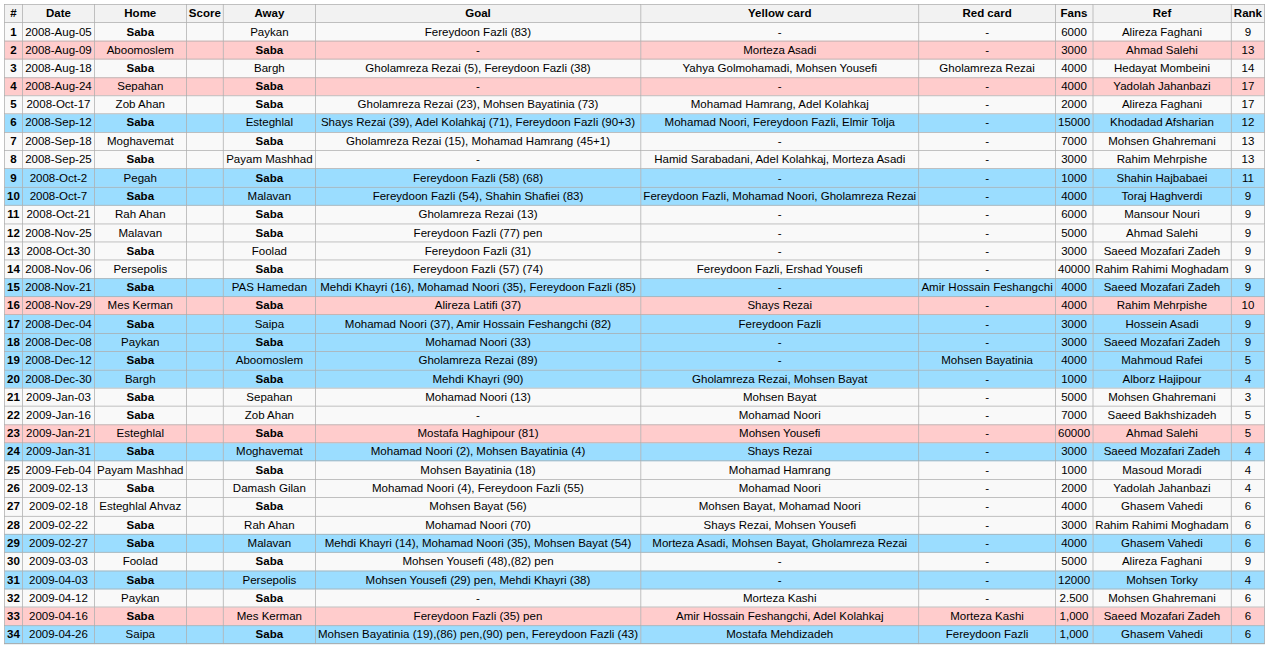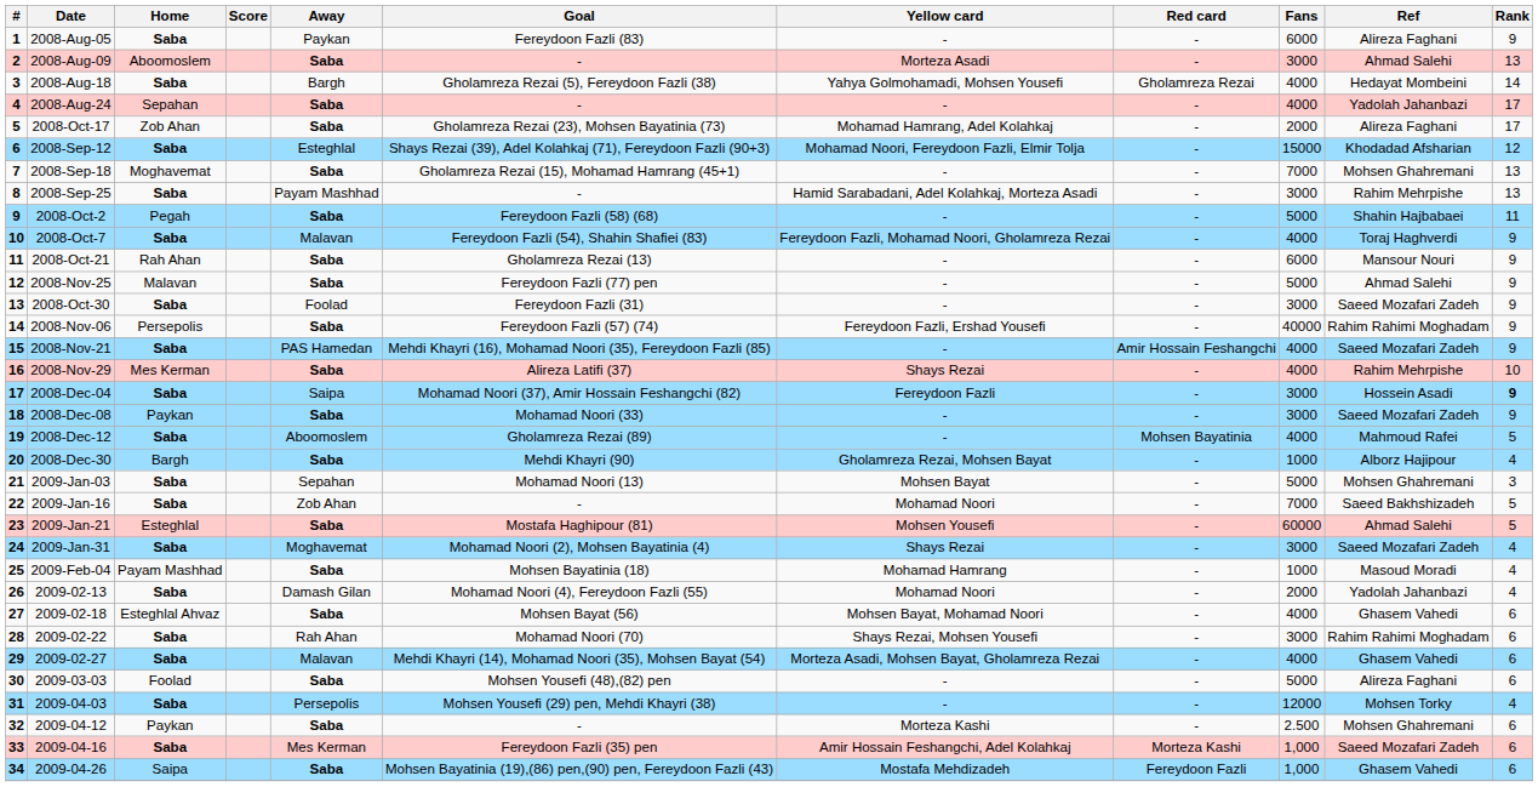2008-Oct-2 | Fans: 1000 -> 5000
2008-Dec-04 | Rank: normal -> bold
2009-03-03 | Rank: 9 -> 6
